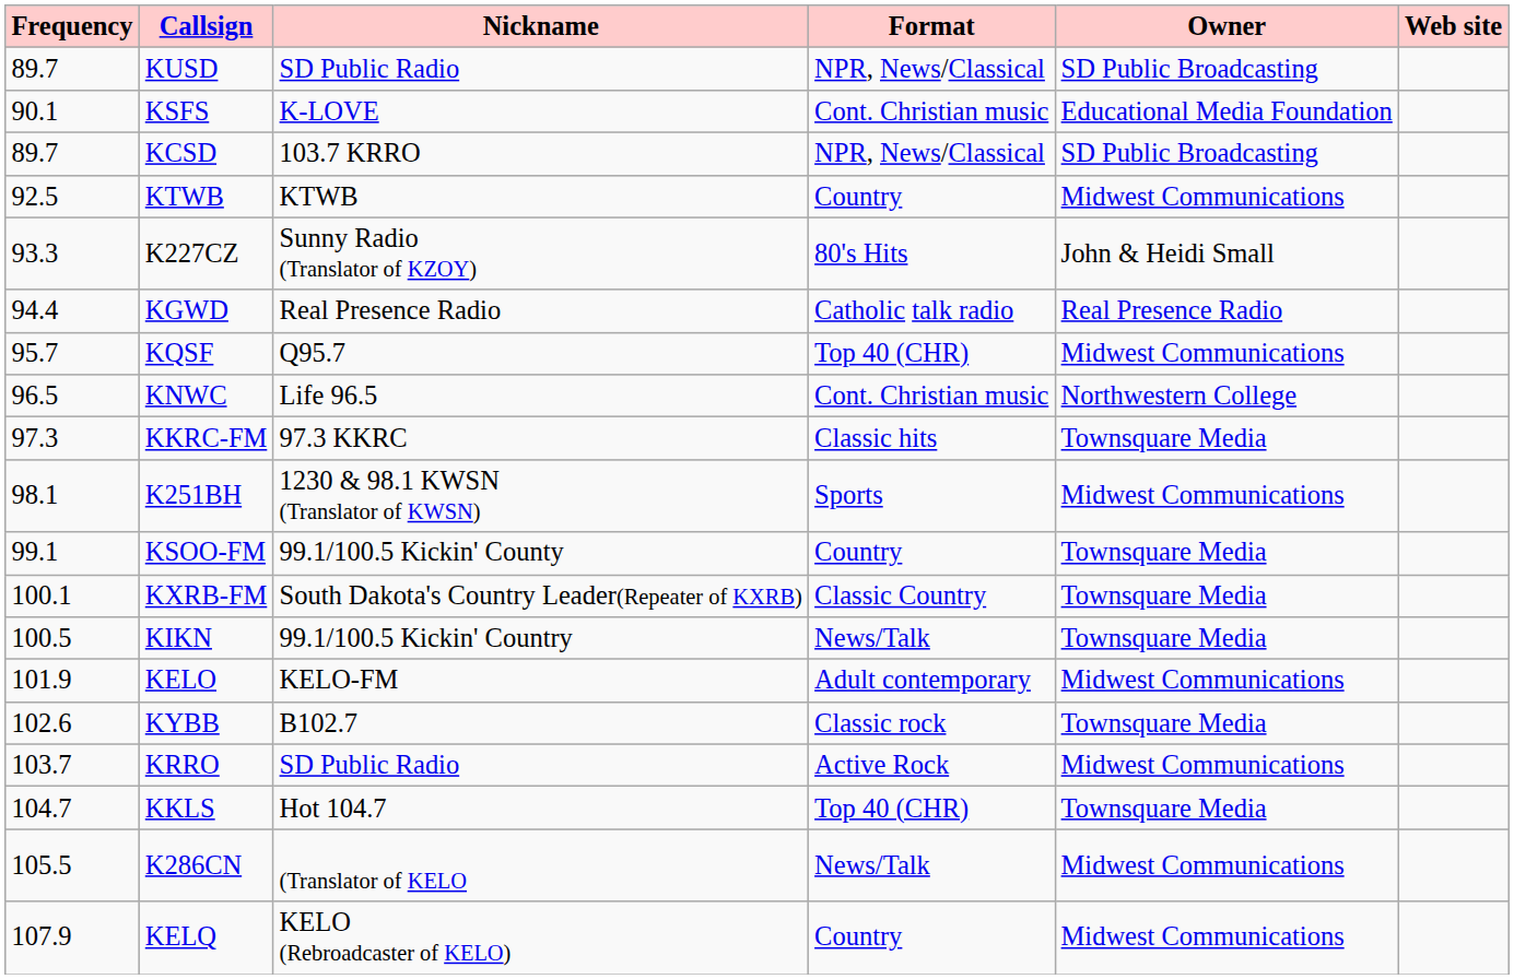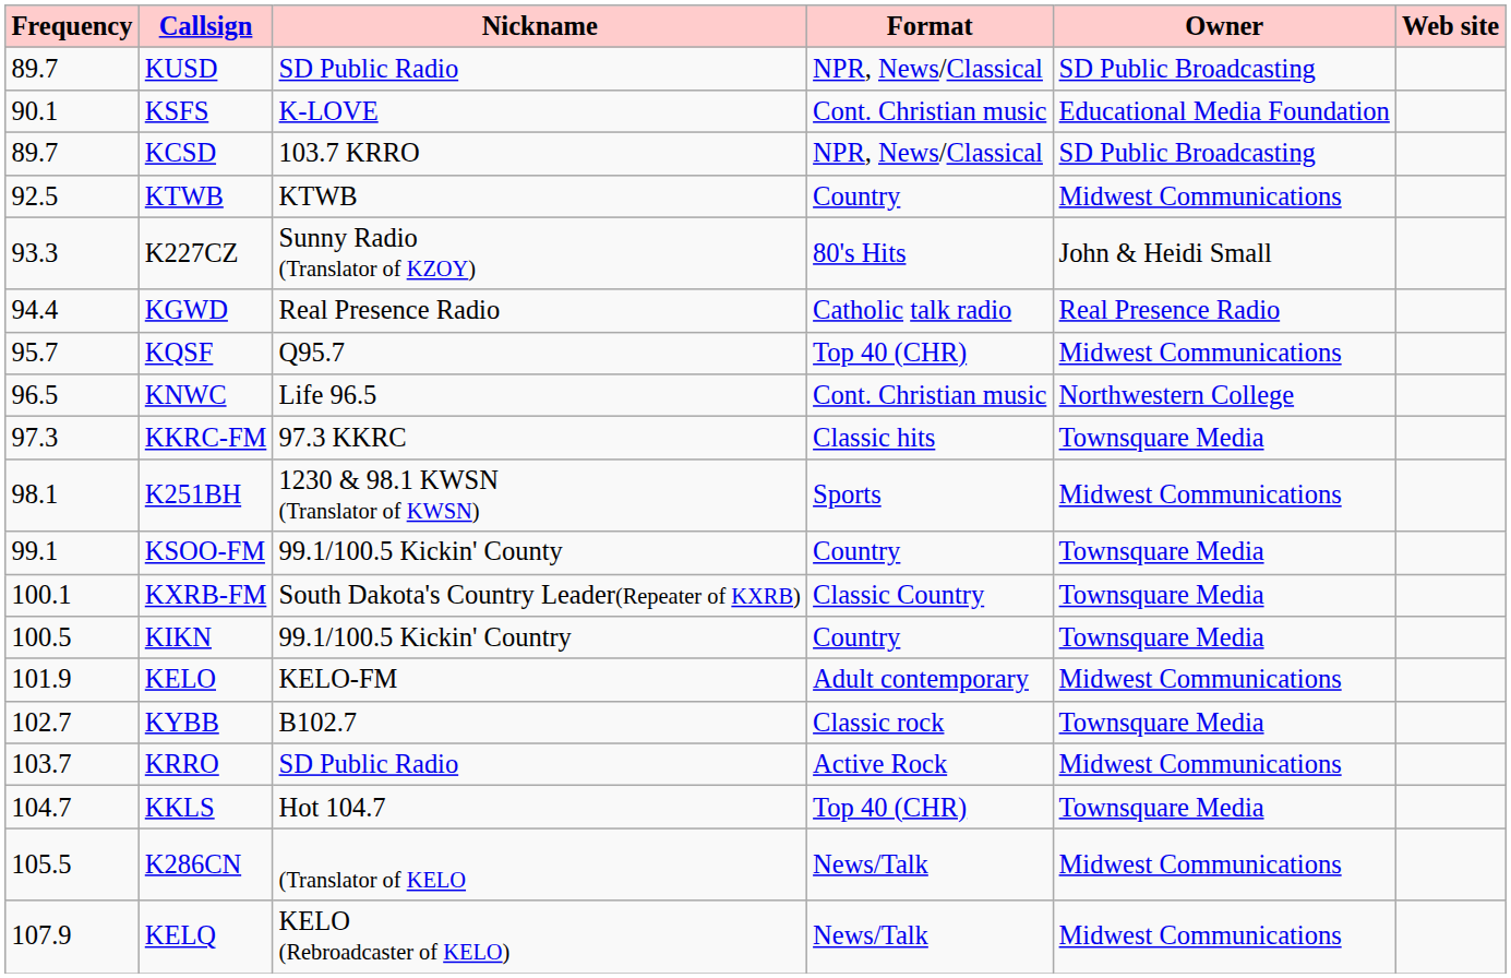KIKN | Format: News/Talk -> Country
KYBB | Frequency: 102.6 -> 102.7
KELQ | Format: Country -> News/Talk
